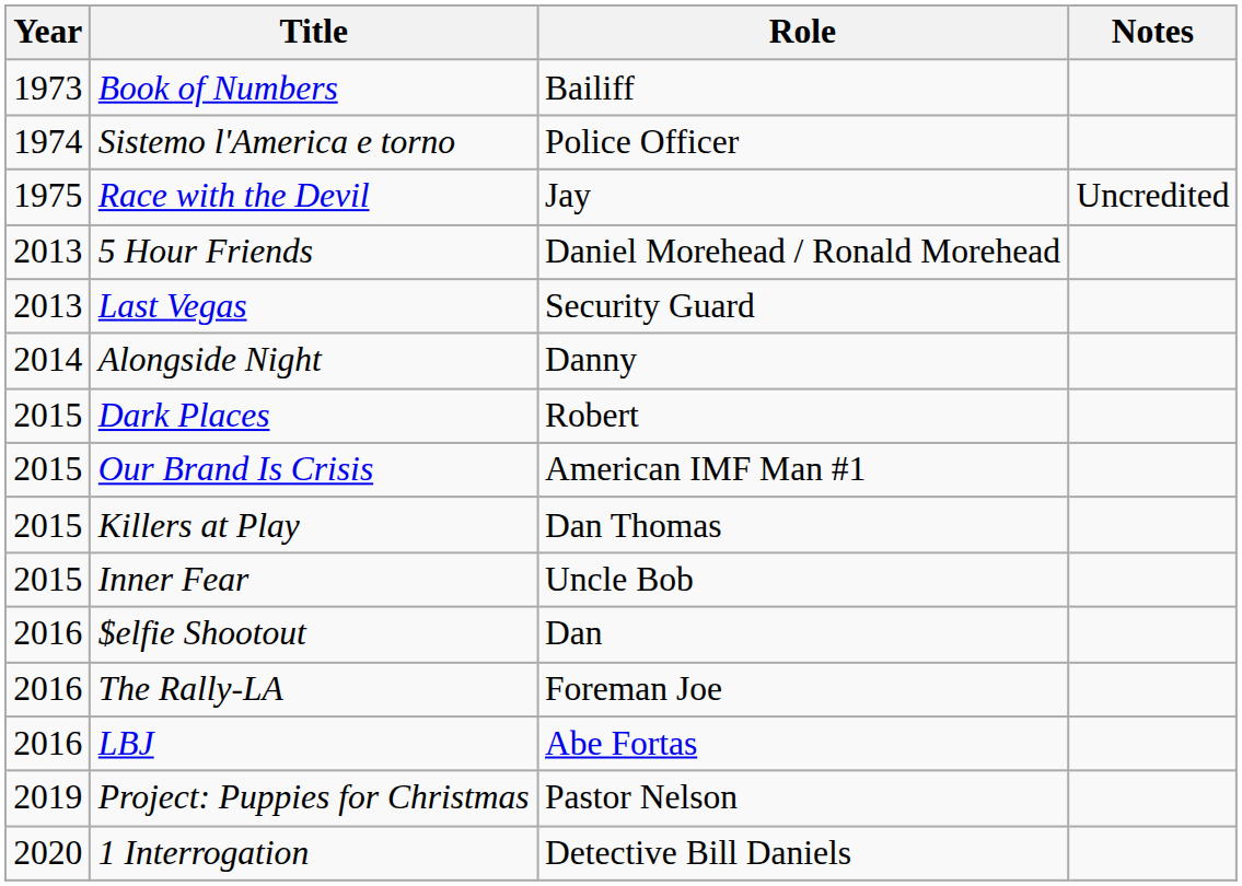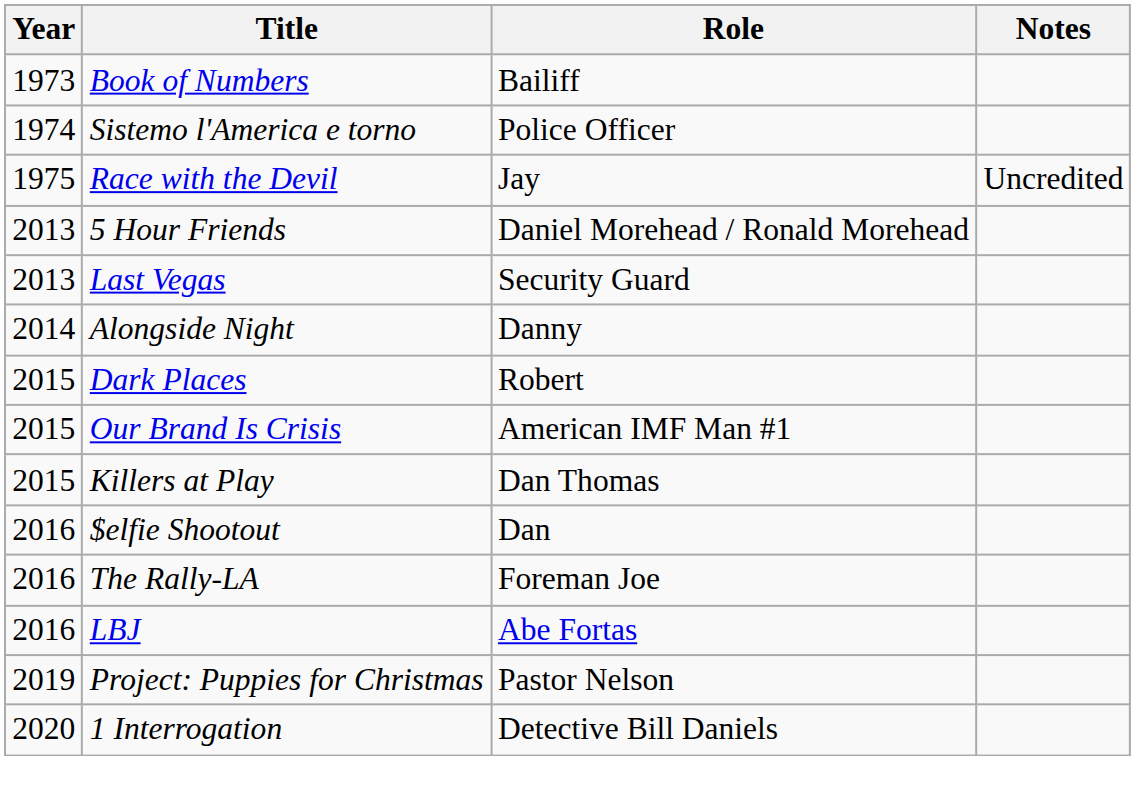- row: 2015 | Inner Fear | Uncle Bob
